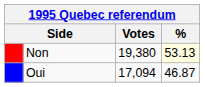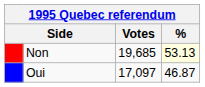Non | Votes: 19,380 -> 19,685
Oui | Votes: 17,094 -> 17,097
